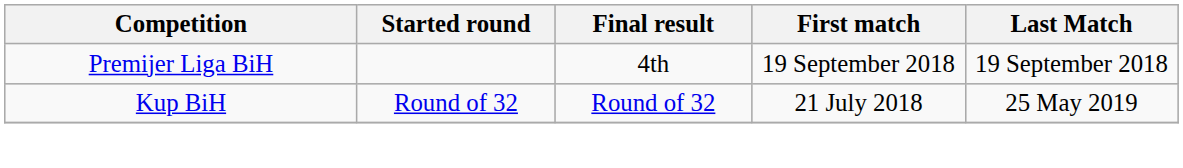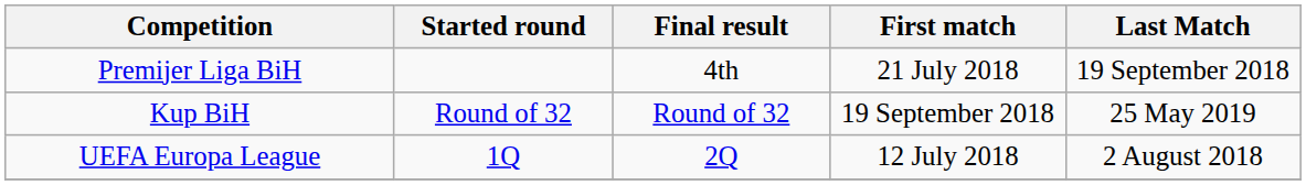Premijer Liga BiH | First match: 19 September 2018 -> 21 July 2018
Kup BiH | First match: 21 July 2018 -> 19 September 2018
+ row: UEFA Europa League | 1Q | 2Q | 12 July 2018 | 2 August 2018
